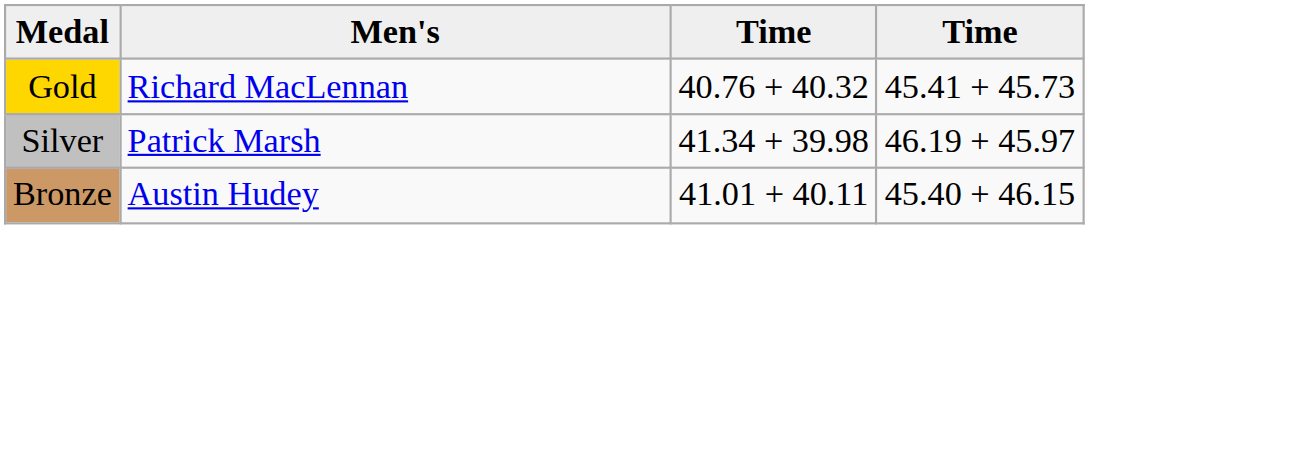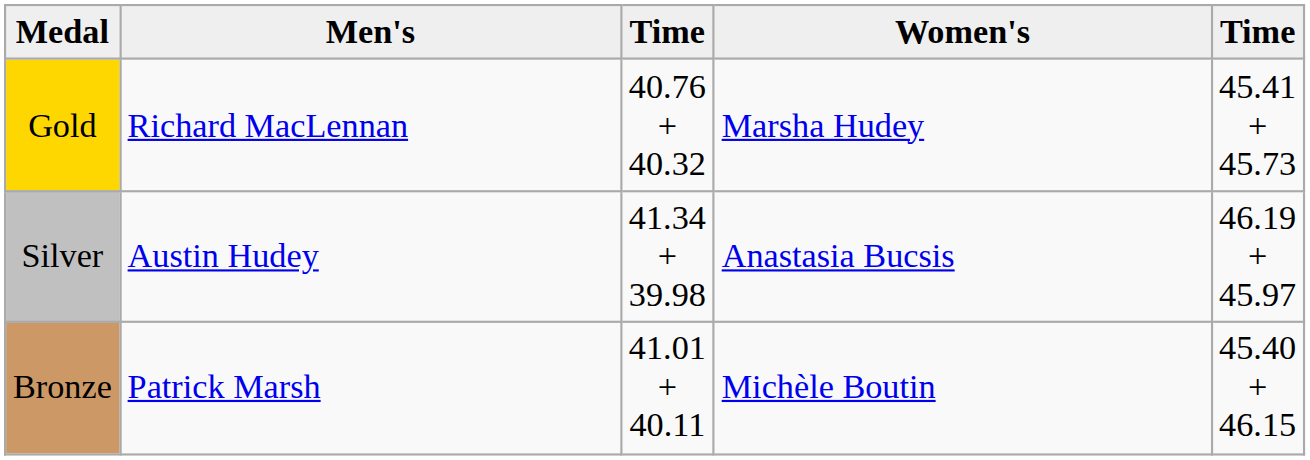+ column: Women's | Marsha Hudey | Anastasia Bucsis | Michèle Boutin
Silver | Men's: Patrick Marsh -> Austin Hudey
Bronze | Men's: Austin Hudey -> Patrick Marsh
